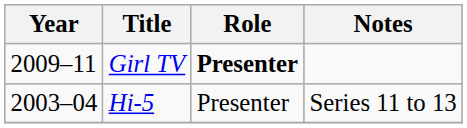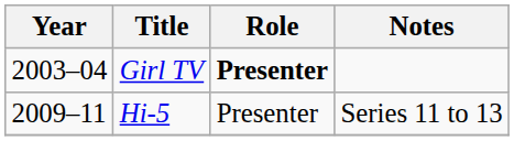Girl TV | Year: 2009–11 -> 2003–04
Hi-5 | Year: 2003–04 -> 2009–11
